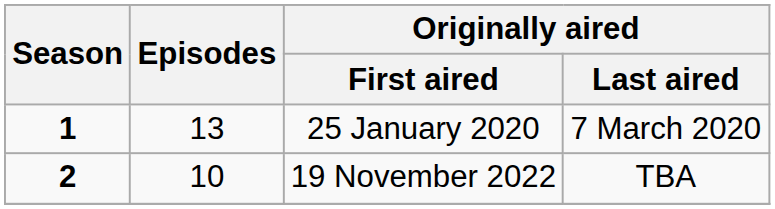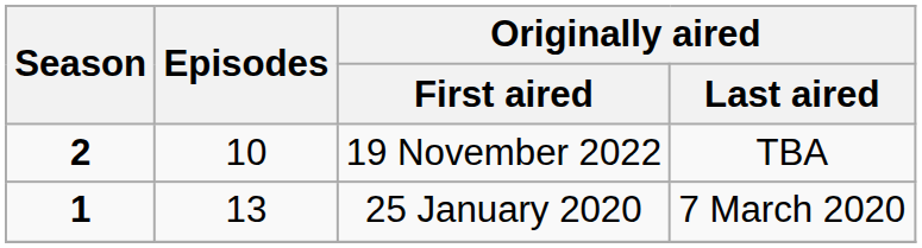rows swapped: 25 January 2020 <-> 19 November 2022
